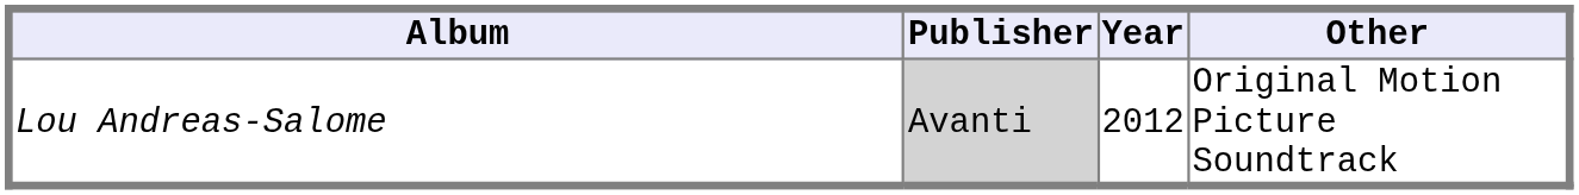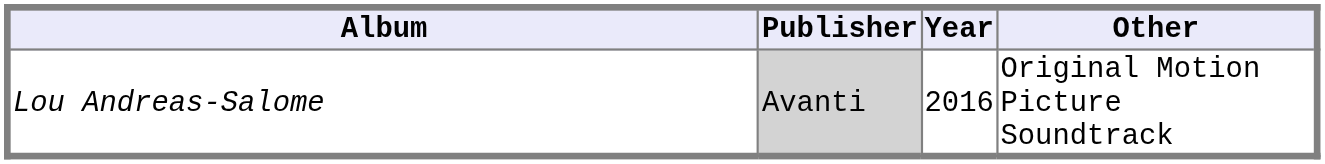Lou Andreas-Salome | Year: 2012 -> 2016
